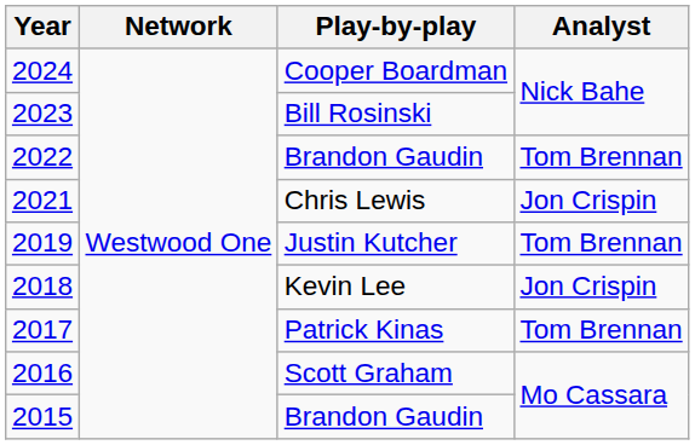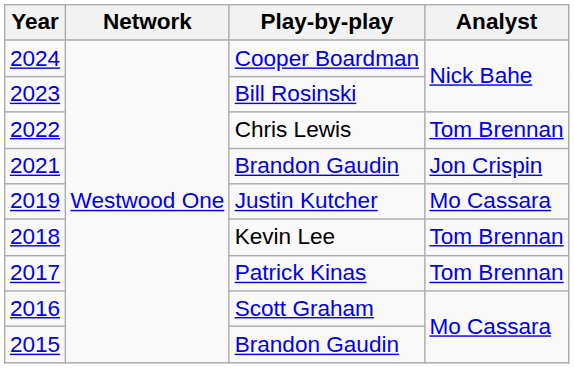2022 | Play-by-play: Brandon Gaudin -> Chris Lewis
2021 | Play-by-play: Chris Lewis -> Brandon Gaudin
2019 | Analyst: Tom Brennan -> Mo Cassara
2018 | Analyst: Jon Crispin -> Tom Brennan
